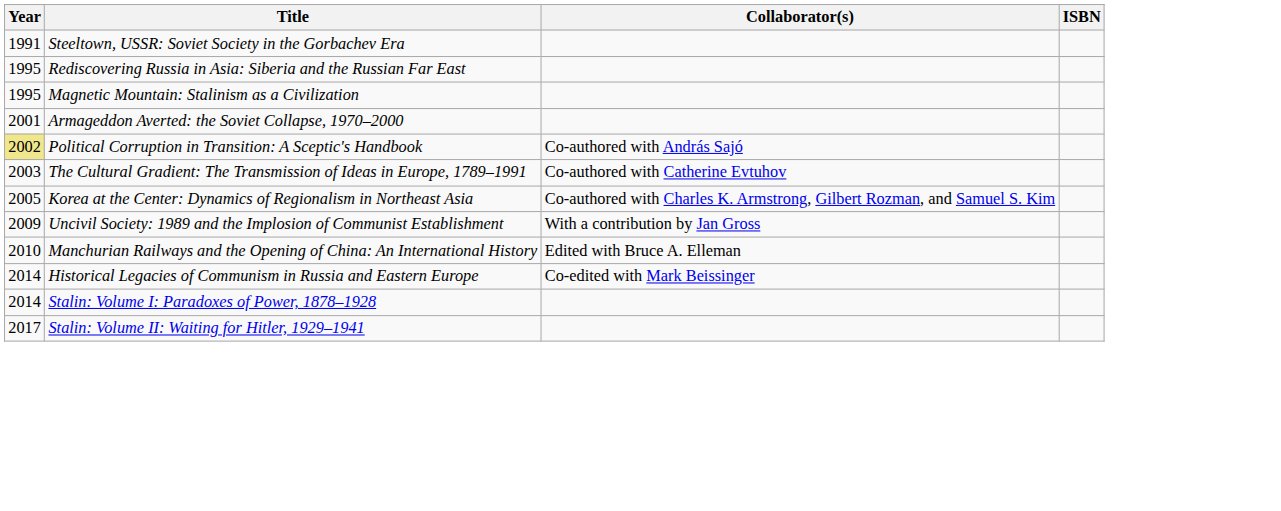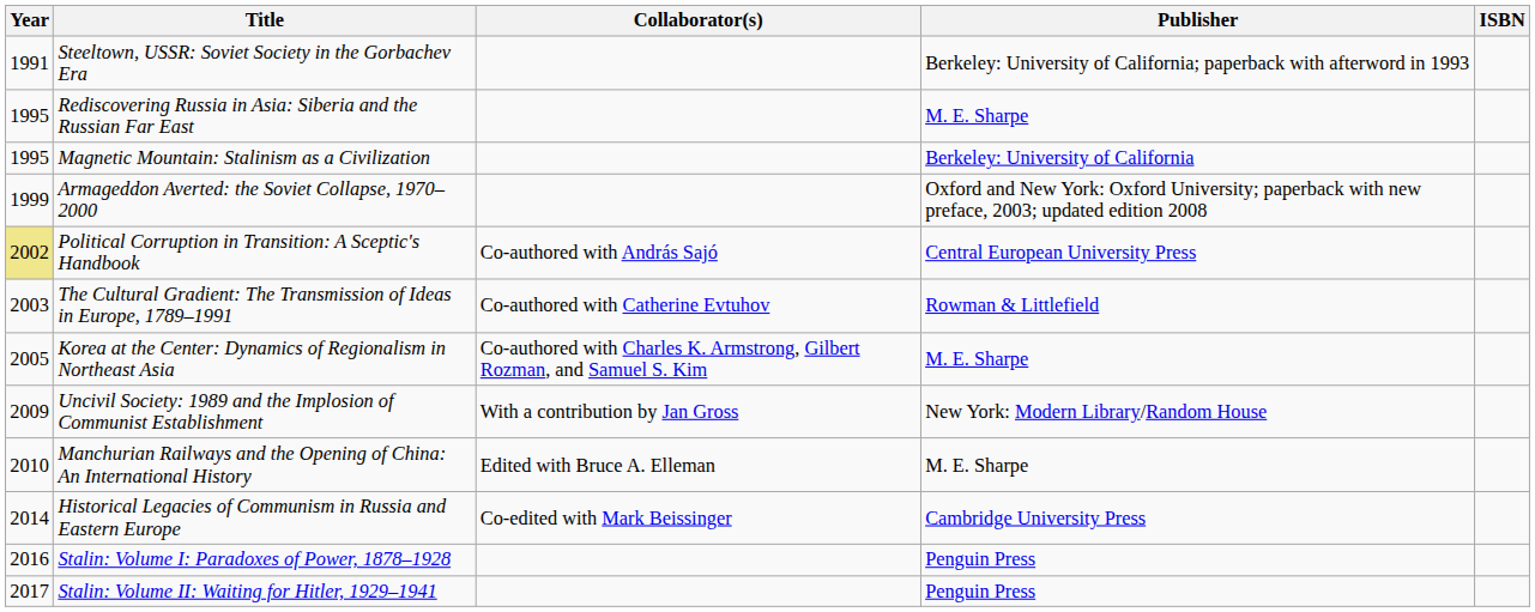+ column: Publisher | Berkeley: University of California; paperback with afterword in 1993 | M. E. Sharpe | Berkeley: University of California | Oxford and New York: Oxford University; paperback with new preface, 2003; updated edition 2008 | Central European University Press | Rowman & Littlefield | M. E. Sharpe | New York: Modern Library/Random House | M. E. Sharpe | Cambridge University Press | Penguin Press | Penguin Press
Armageddon Averted: the Soviet Collapse, 1970–2000 | Year: 2001 -> 1999
Stalin: Volume I: Paradoxes of Power, 1878–1928 | Year: 2014 -> 2016
